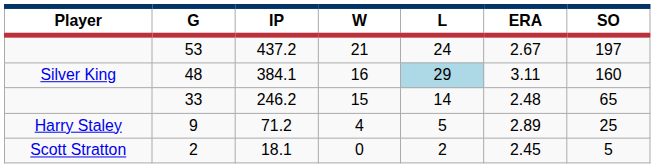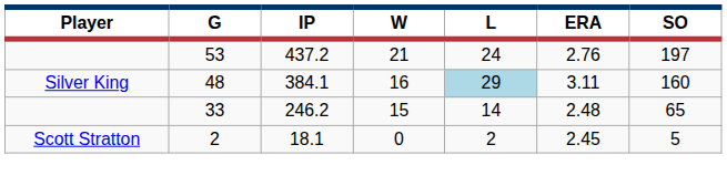53 | ERA: 2.67 -> 2.76
- row: Harry Staley | 9 | 71.2 | 4 | 5 | 2.89 | 25
